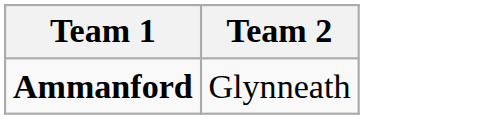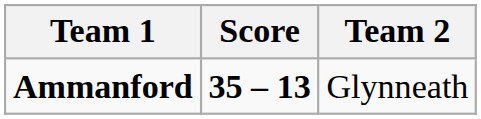+ column: Score | 35 – 13
